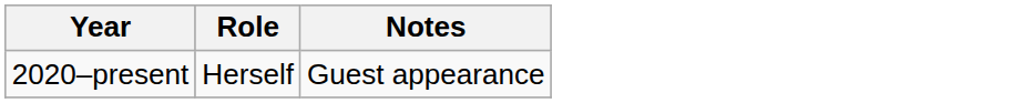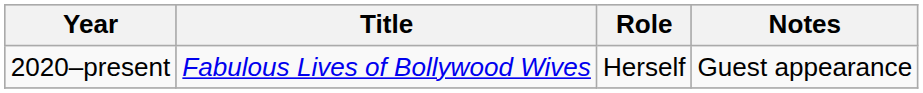+ column: Title | Fabulous Lives of Bollywood Wives
